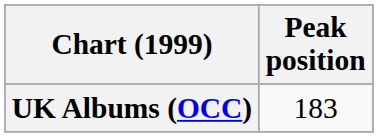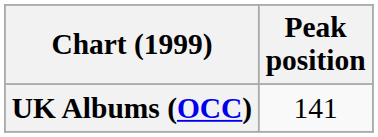UK Albums (OCC) | Peak position: 183 -> 141
